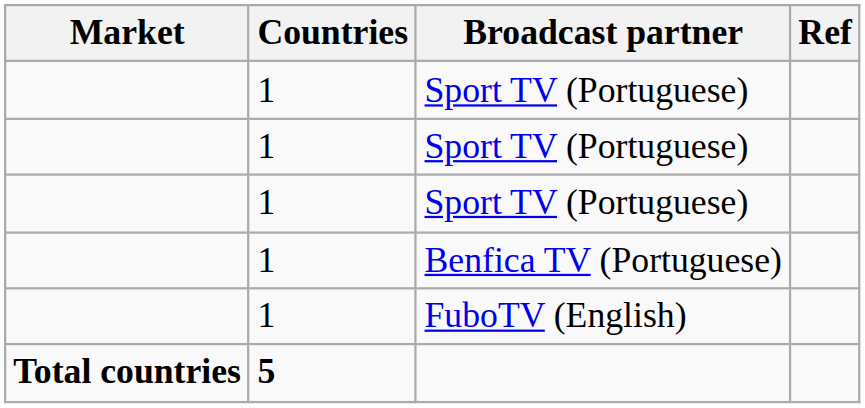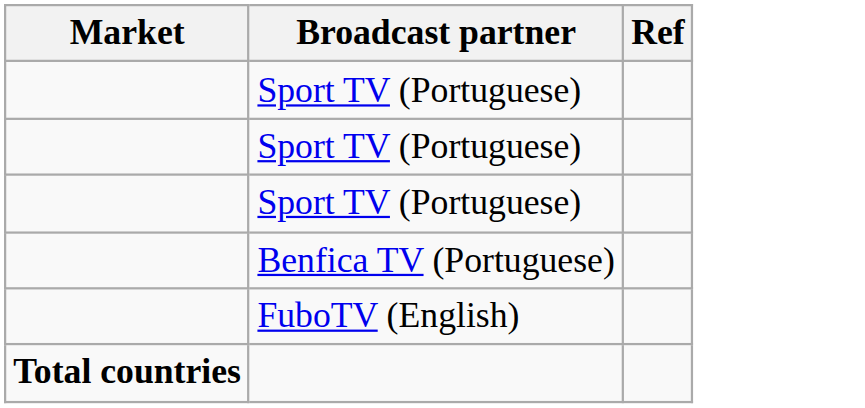- column: Countries | 1 | 1 | 1 | 1 | 1 | 5
